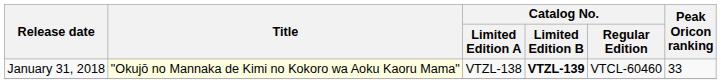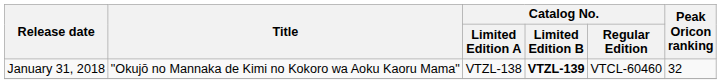January 31, 2018 | Title: lightyellow background -> no background
January 31, 2018 | Peak Oricon ranking: 33 -> 32
